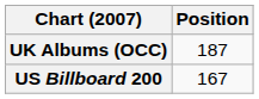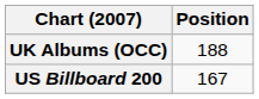UK Albums (OCC) | Position: 187 -> 188
